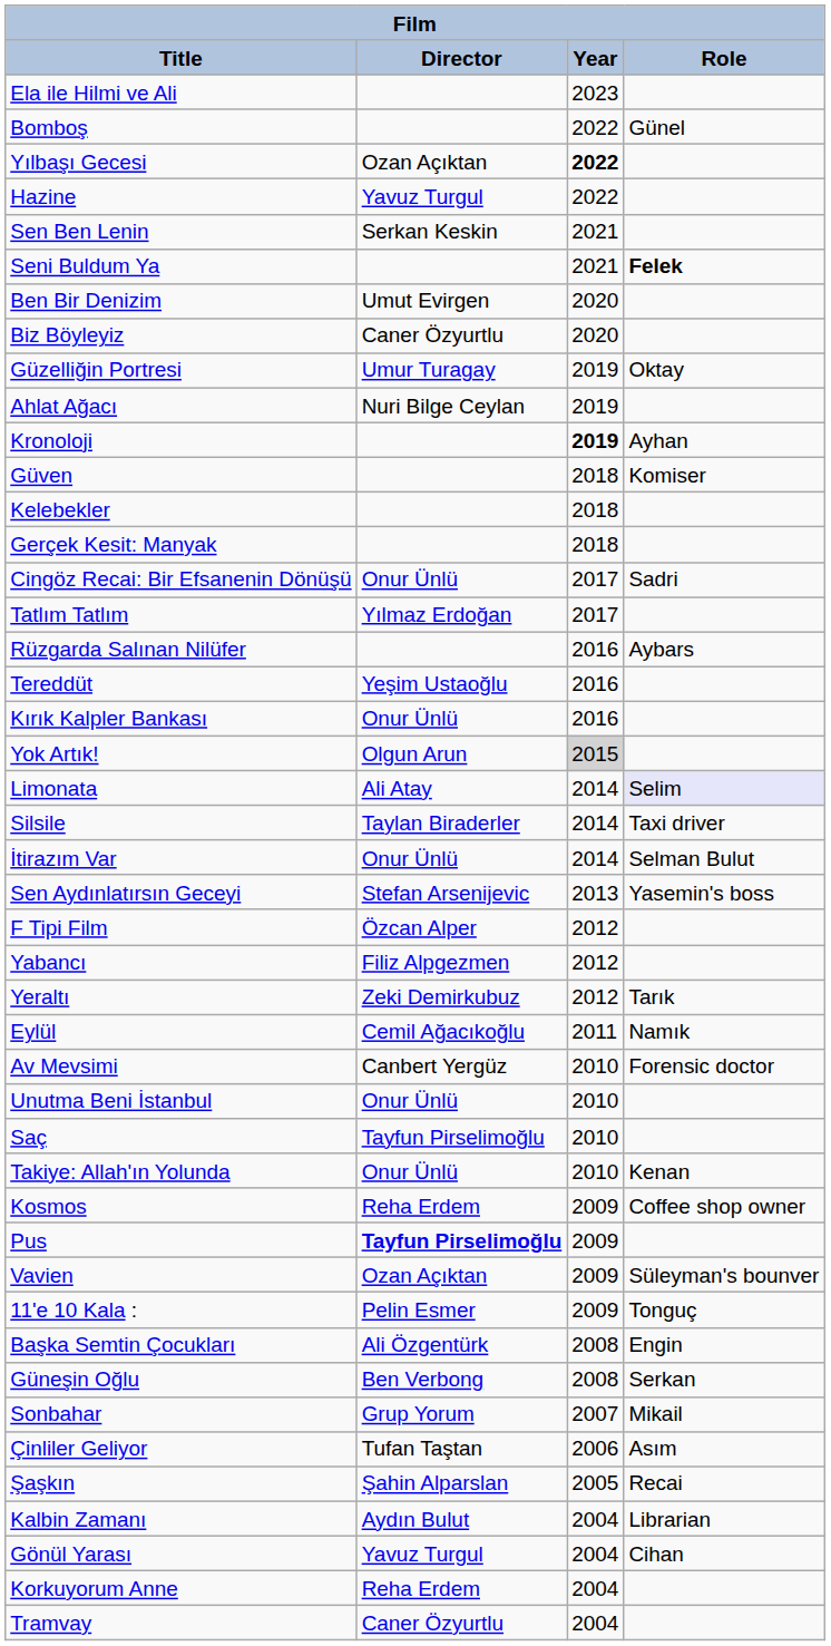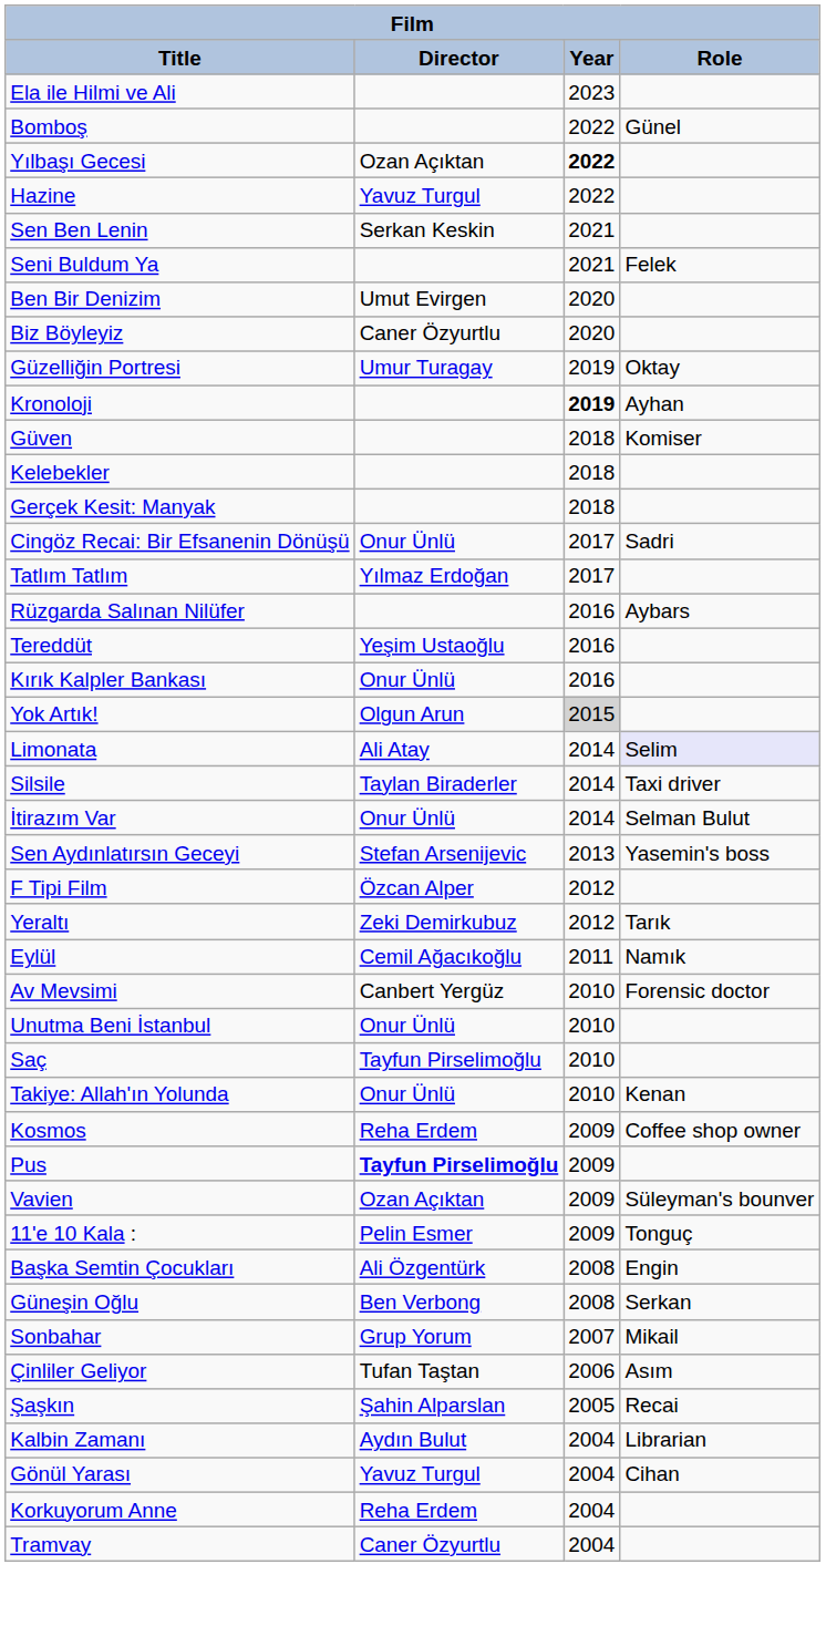Seni Buldum Ya | Role: bold -> normal
- row: Ahlat Ağacı | Nuri Bilge Ceylan | 2019
- row: Yabancı | Filiz Alpgezmen | 2012
